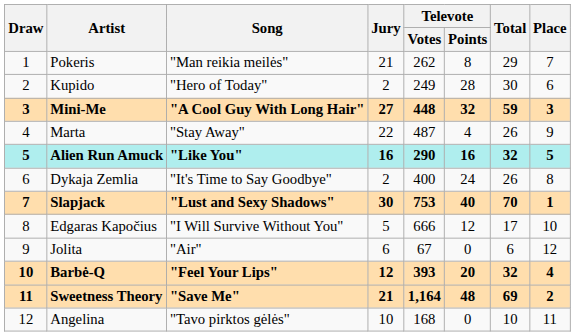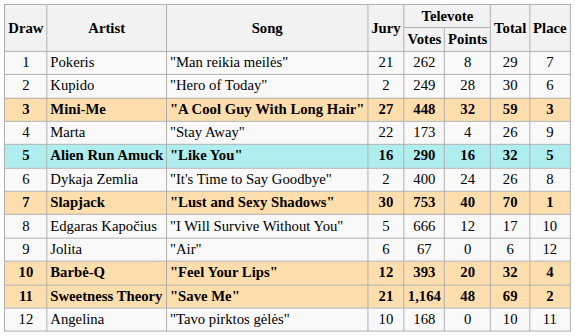Marta | Televote / Votes: 487 -> 173
